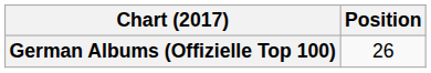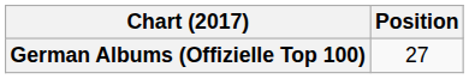German Albums (Offizielle Top 100) | Position: 26 -> 27
